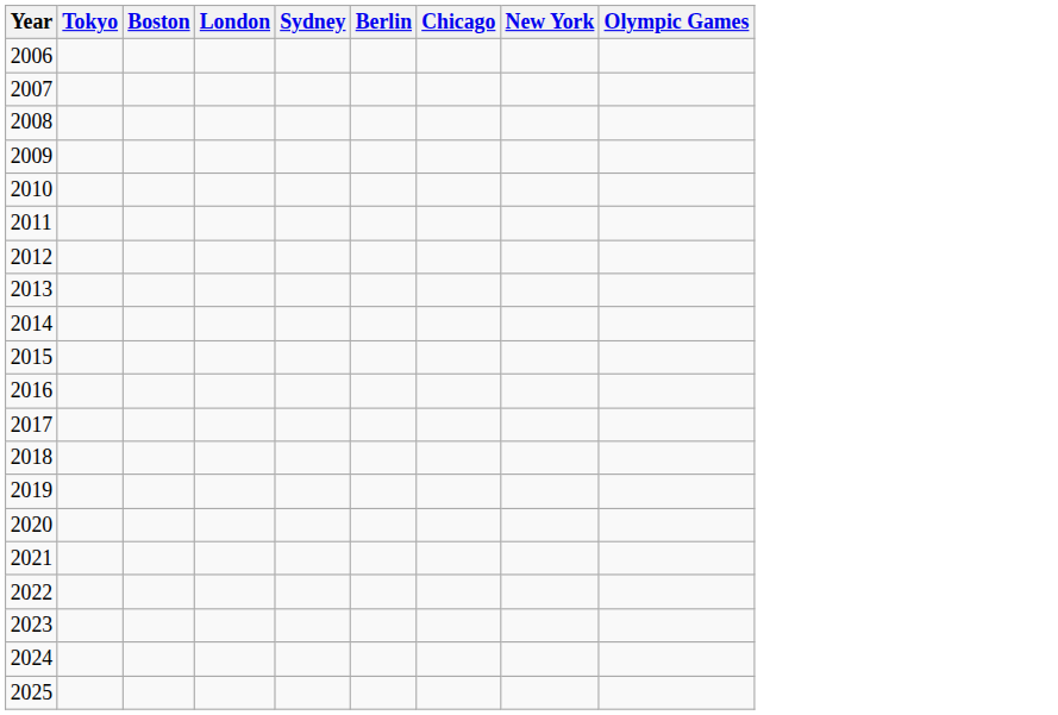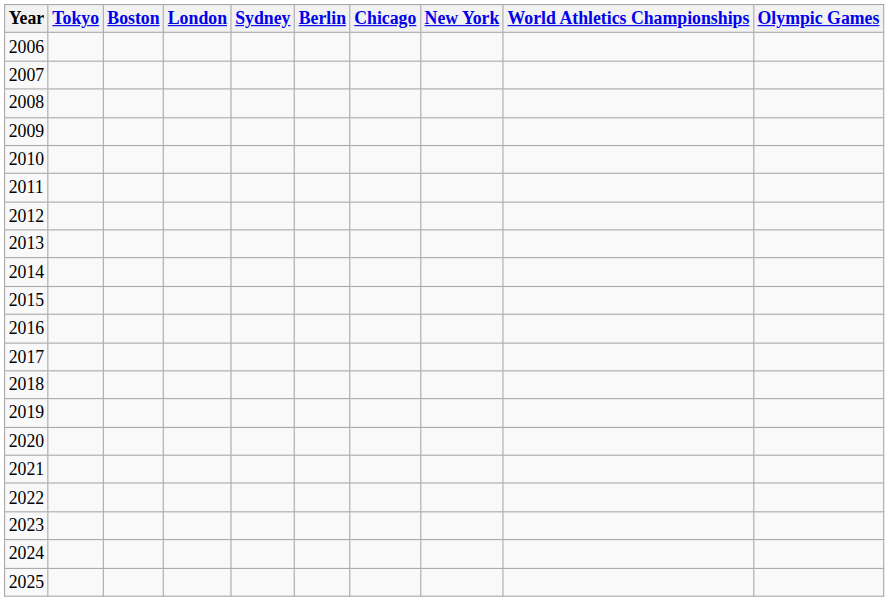+ column: World Athletics Championships
